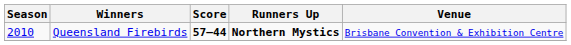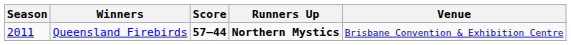Queensland Firebirds | Season: 2010 -> 2011
